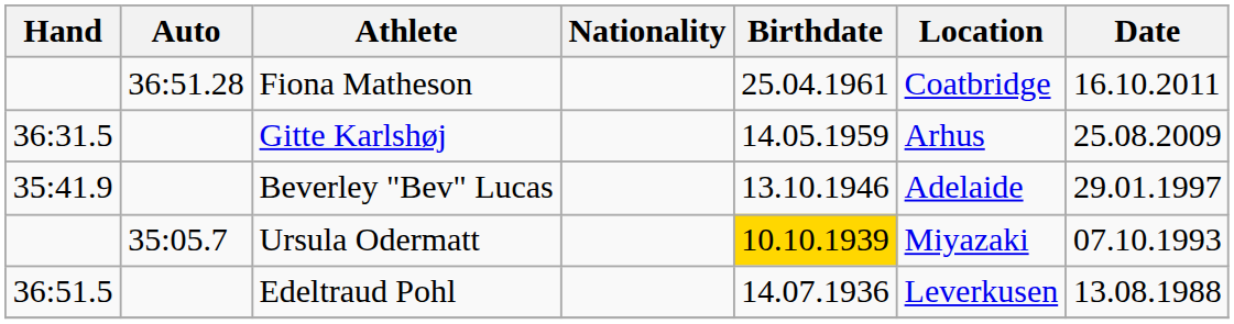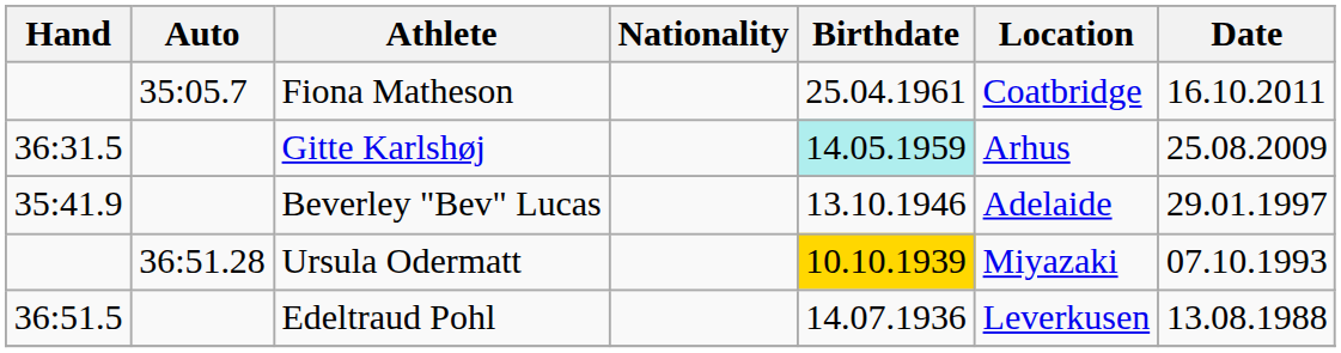Fiona Matheson | Auto: 36:51.28 -> 35:05.7
Gitte Karlshøj | Birthdate: no background -> paleturquoise background
Ursula Odermatt | Auto: 35:05.7 -> 36:51.28
